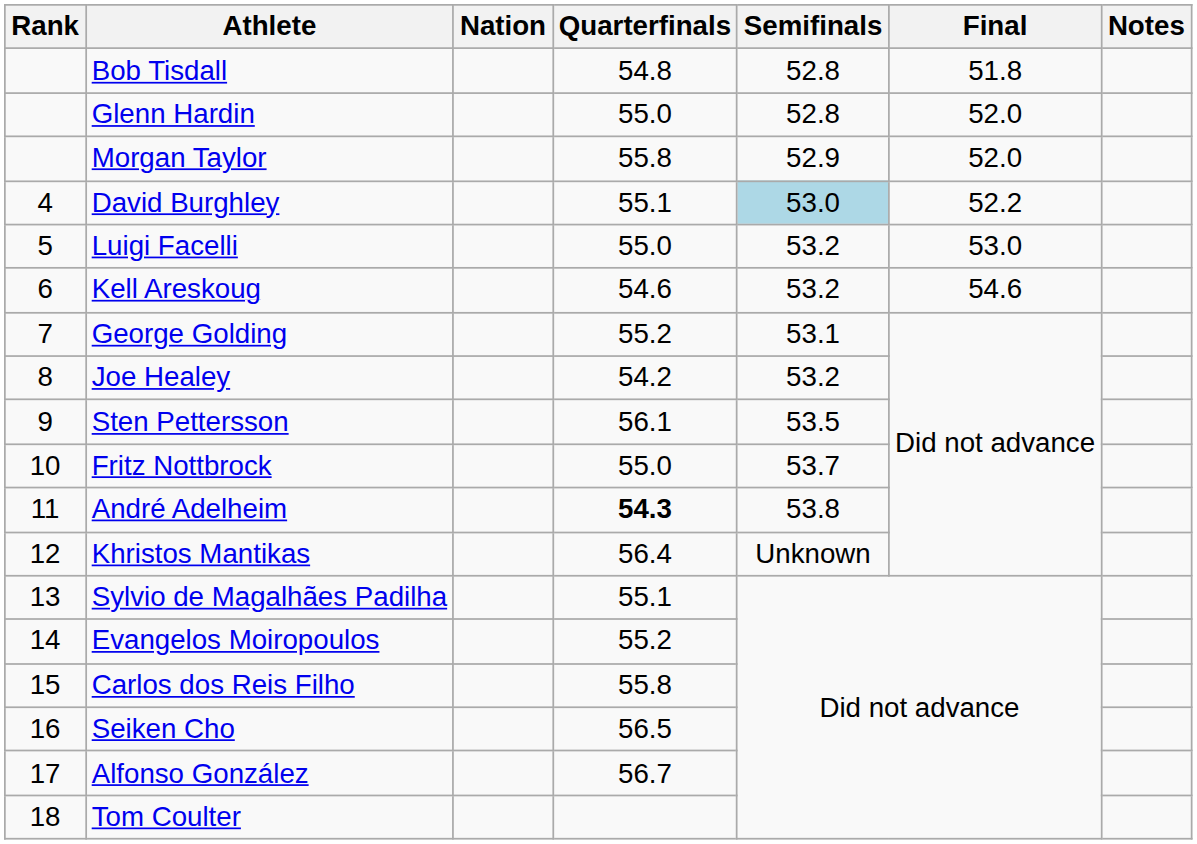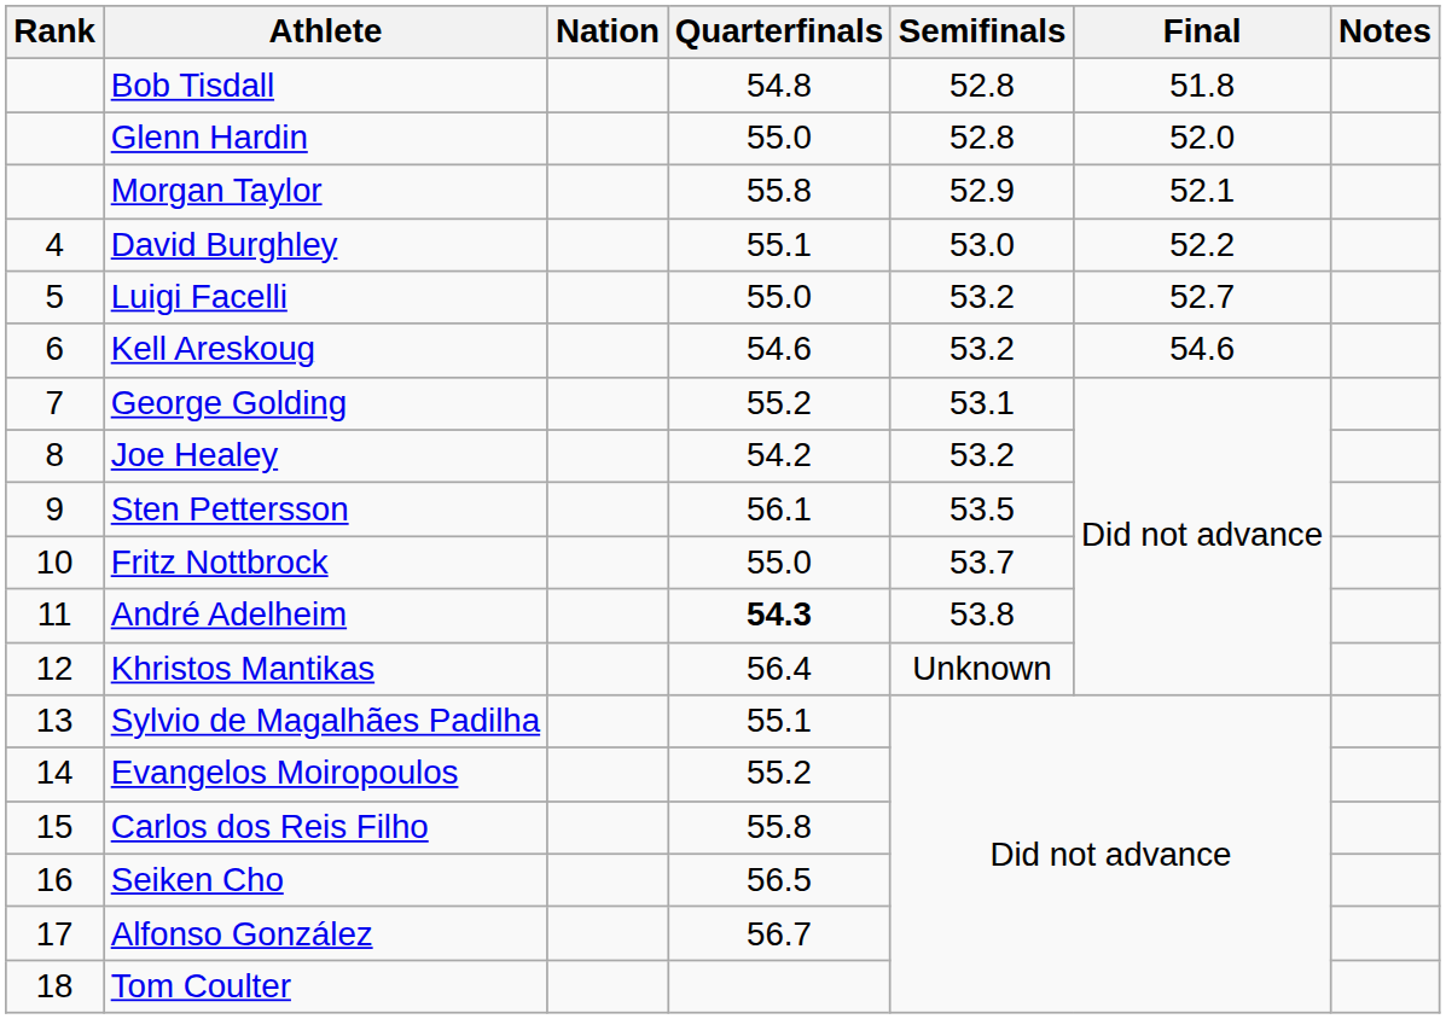Morgan Taylor | Final: 52.0 -> 52.1
David Burghley | Semifinals: lightblue background -> no background
Luigi Facelli | Final: 53.0 -> 52.7
